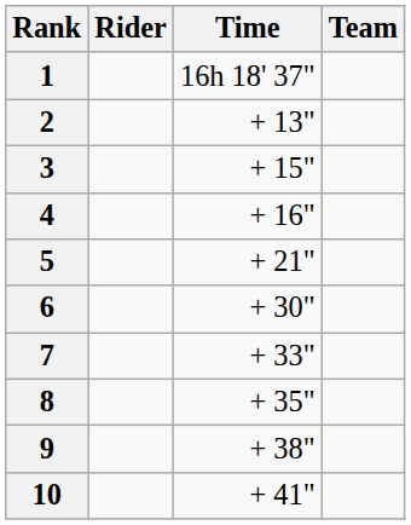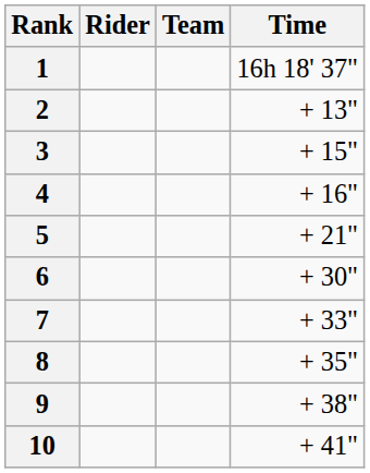columns swapped: Team <-> Time
